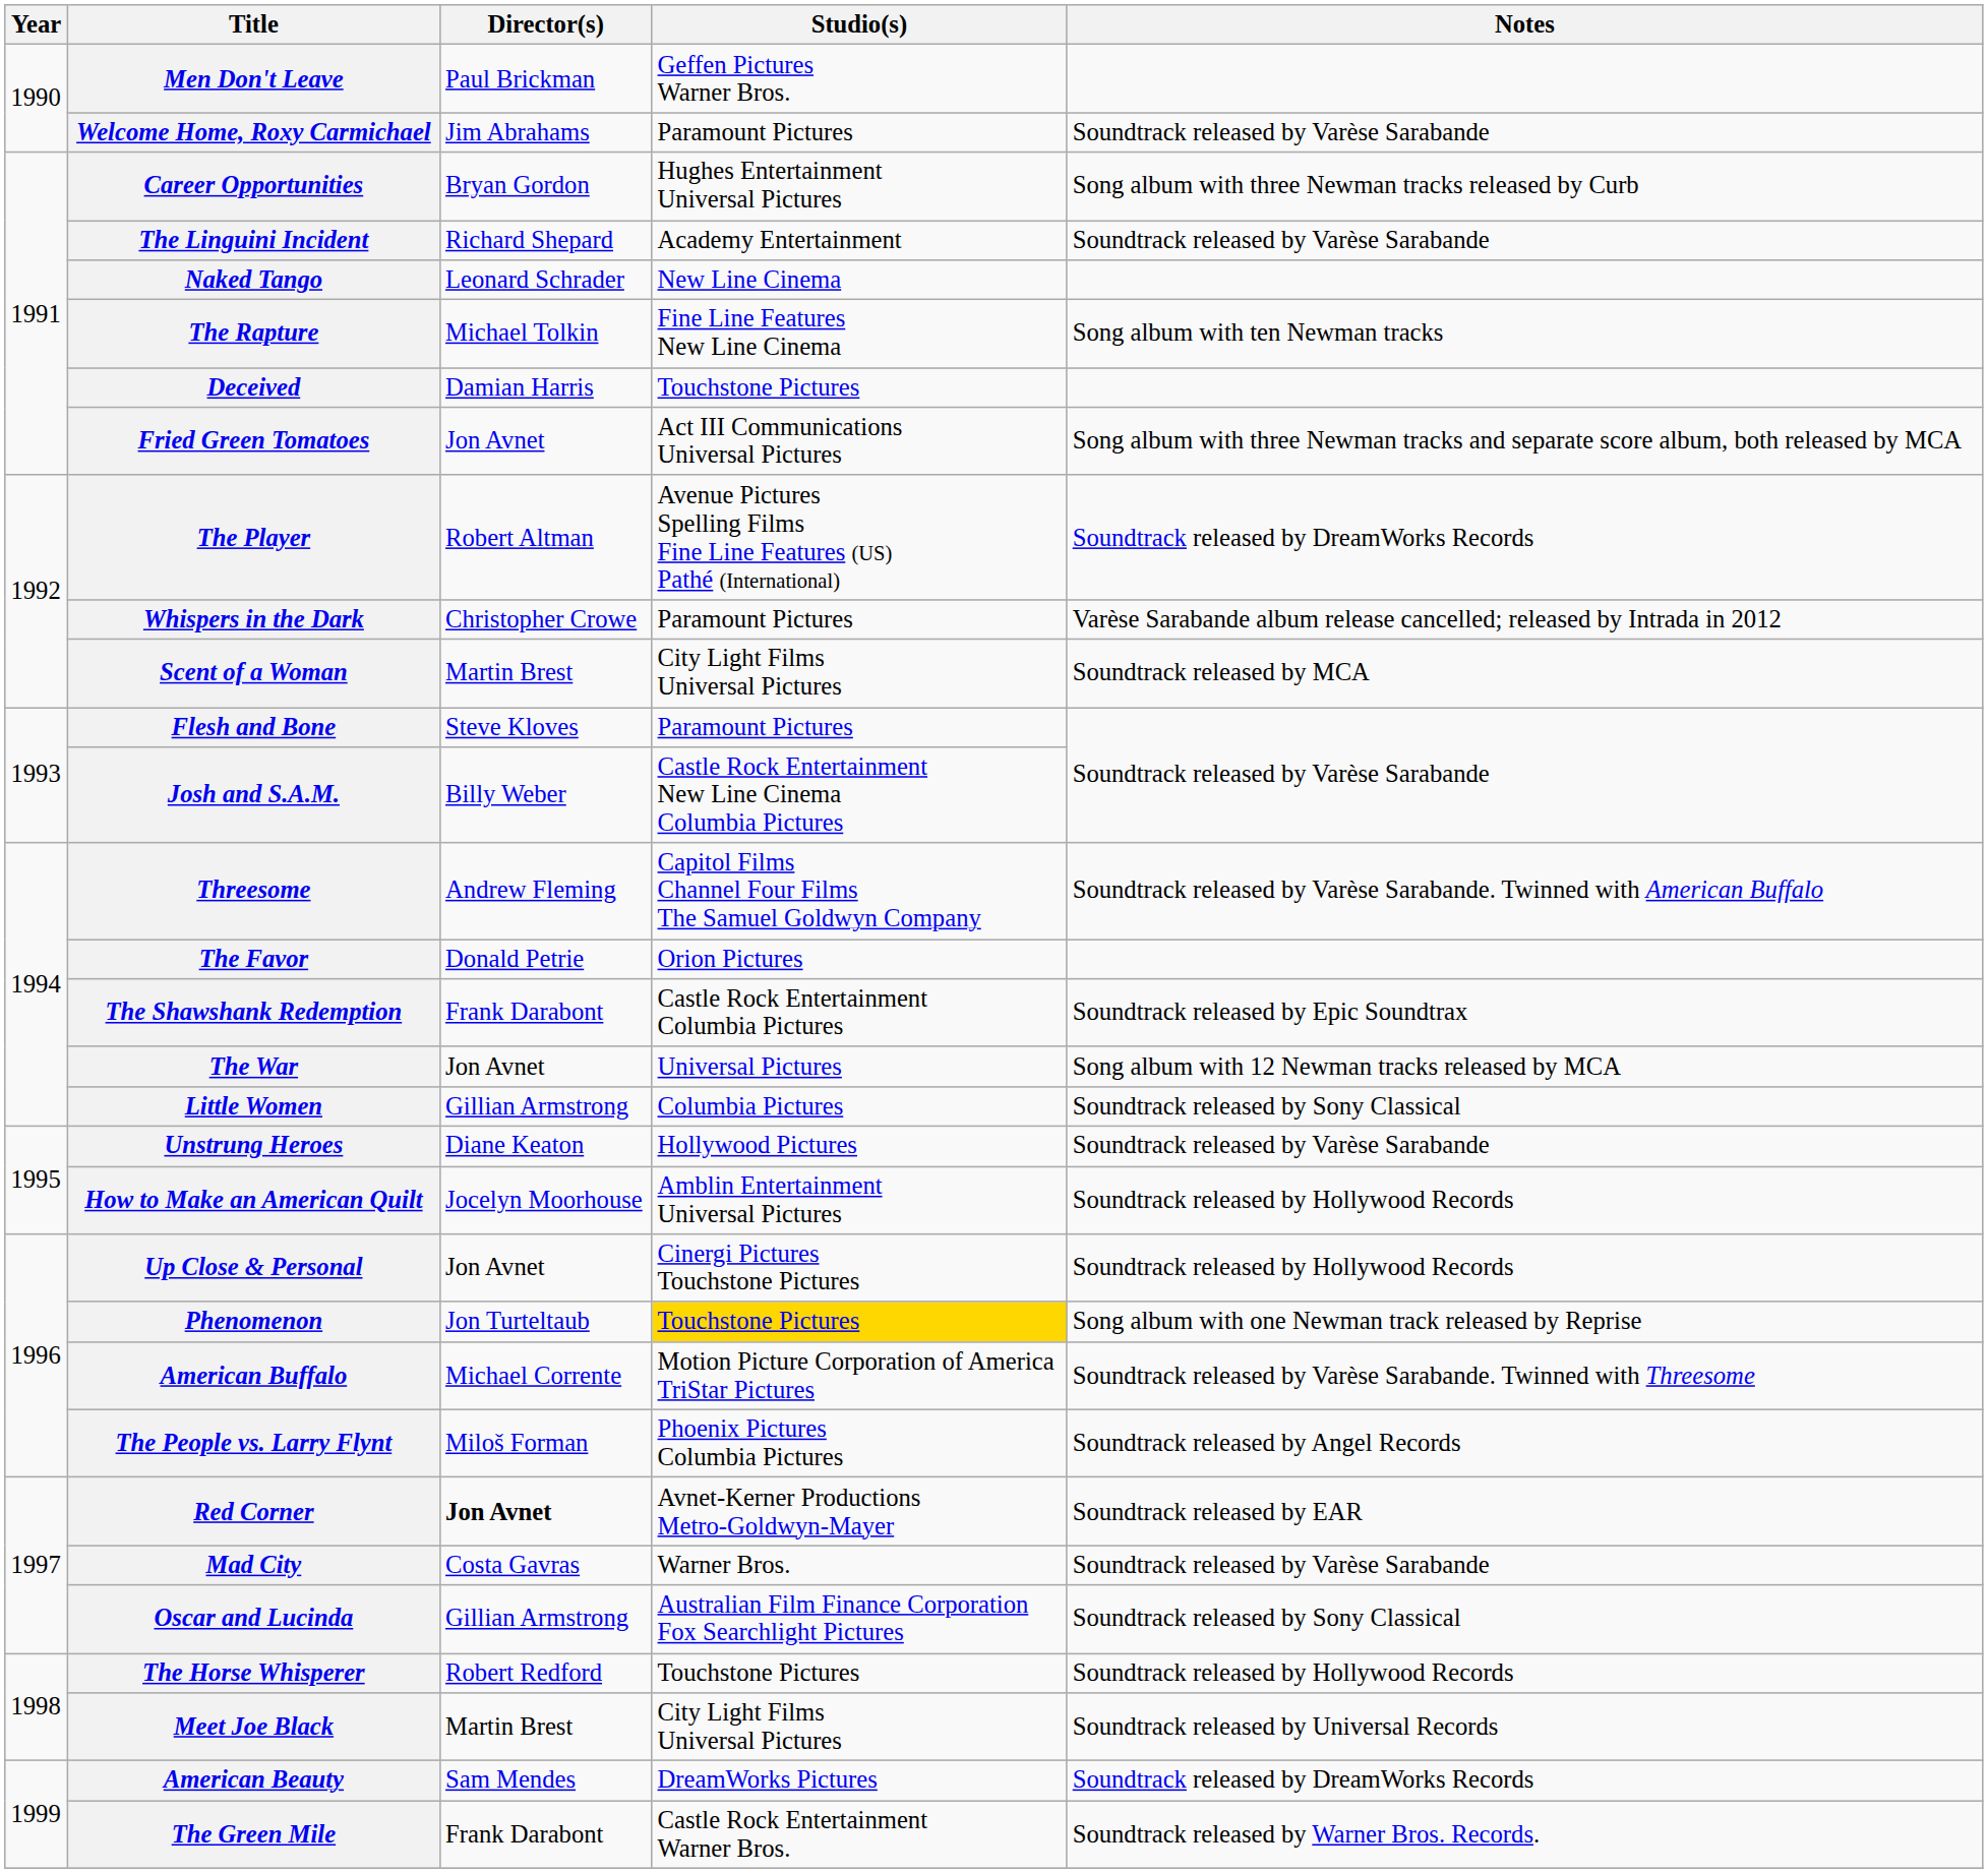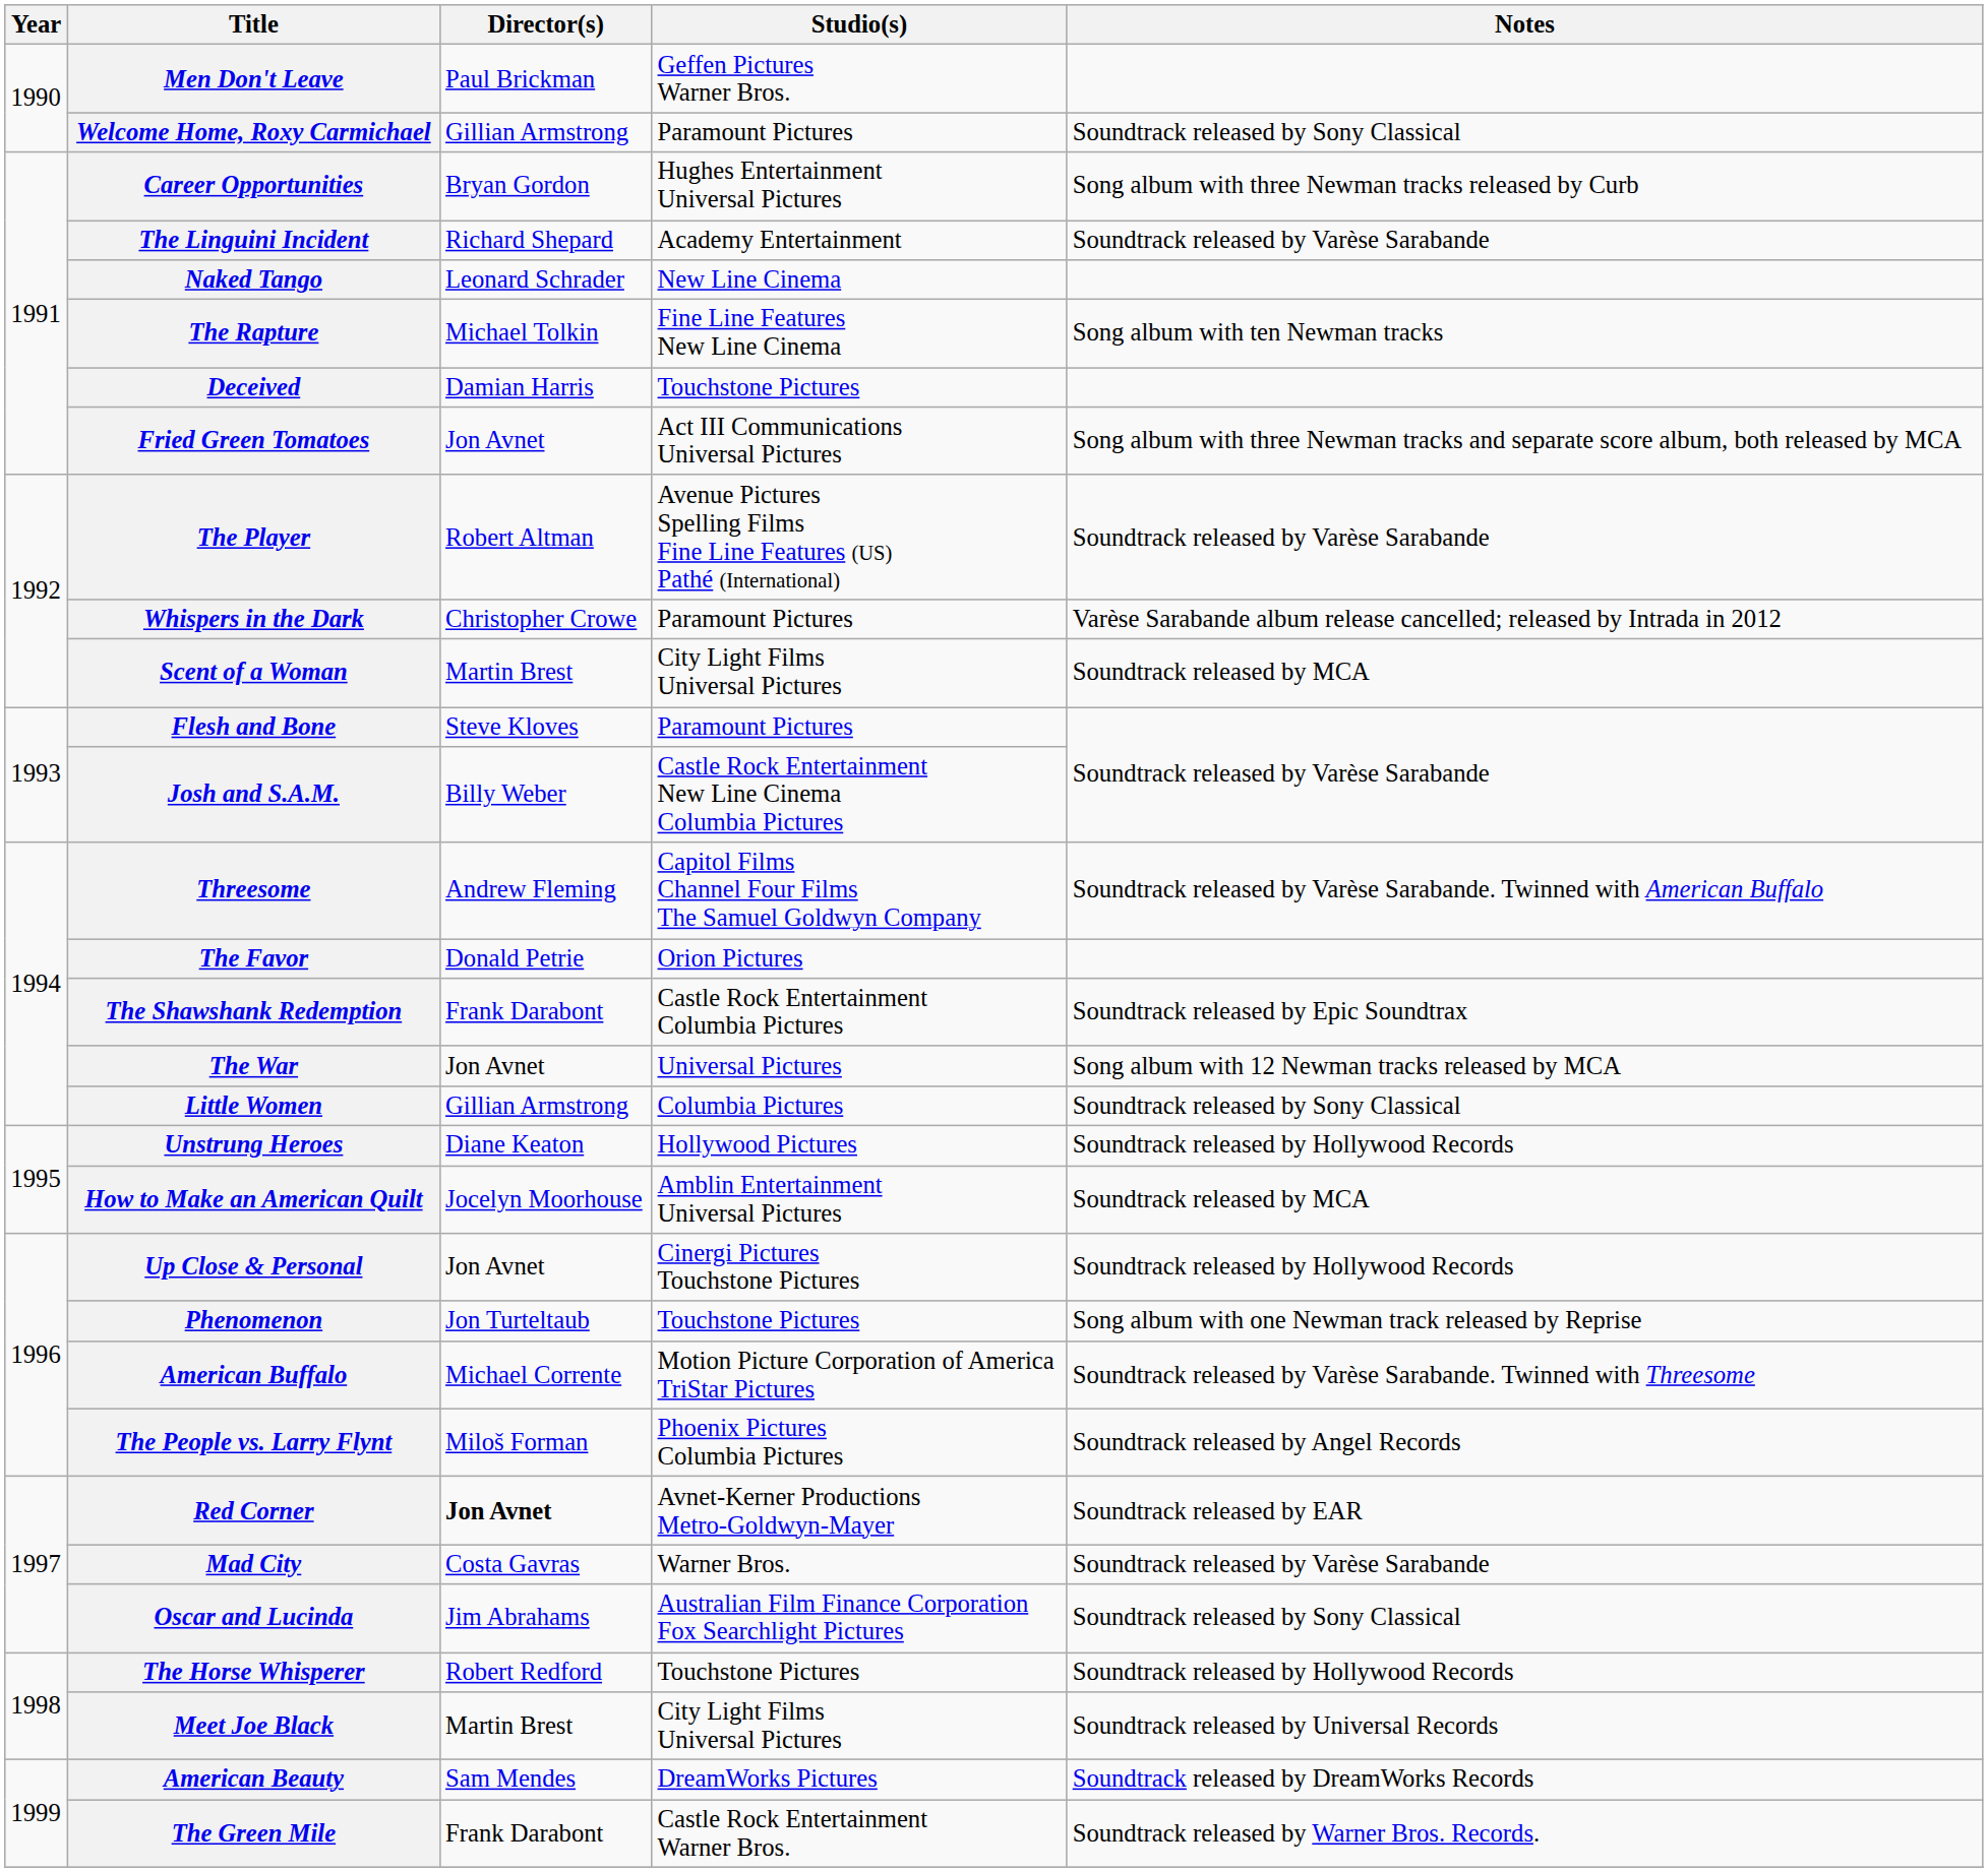Welcome Home, Roxy Carmichael | Director(s): Jim Abrahams -> Gillian Armstrong
Welcome Home, Roxy Carmichael | Notes: Soundtrack released by Varèse Sarabande -> Soundtrack released by Sony Classical
The Player | Notes: Soundtrack released by DreamWorks Records -> Soundtrack released by Varèse Sarabande
Unstrung Heroes | Notes: Soundtrack released by Varèse Sarabande -> Soundtrack released by Hollywood Records
How to Make an American Quilt | Notes: Soundtrack released by Hollywood Records -> Soundtrack released by MCA
Phenomenon | Studio(s): gold background -> no background
Oscar and Lucinda | Director(s): Gillian Armstrong -> Jim Abrahams
